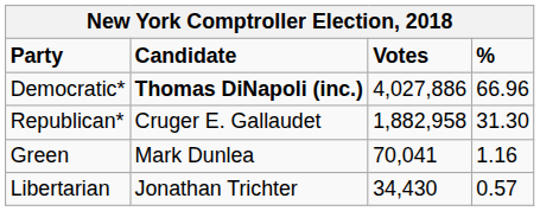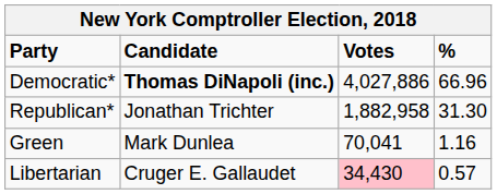Republican* | Candidate: Cruger E. Gallaudet -> Jonathan Trichter
Libertarian | Candidate: Jonathan Trichter -> Cruger E. Gallaudet
Libertarian | Votes: no background -> pink background
